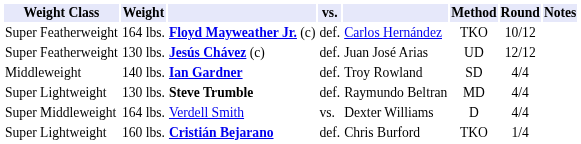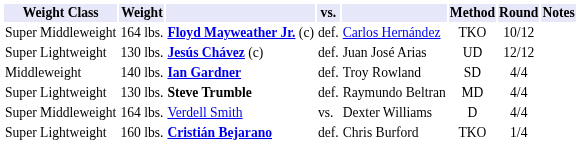Floyd Mayweather Jr. (c) | Weight Class: Super Featherweight -> Super Middleweight
Jesús Chávez (c) | Weight Class: Super Featherweight -> Super Lightweight
